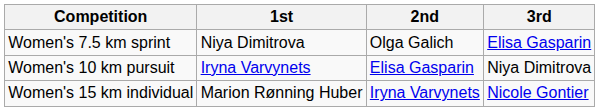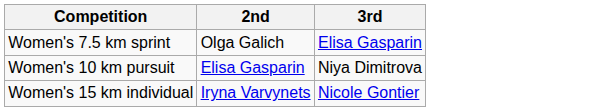- column: 1st | Niya Dimitrova | Iryna Varvynets | Marion Rønning Huber
